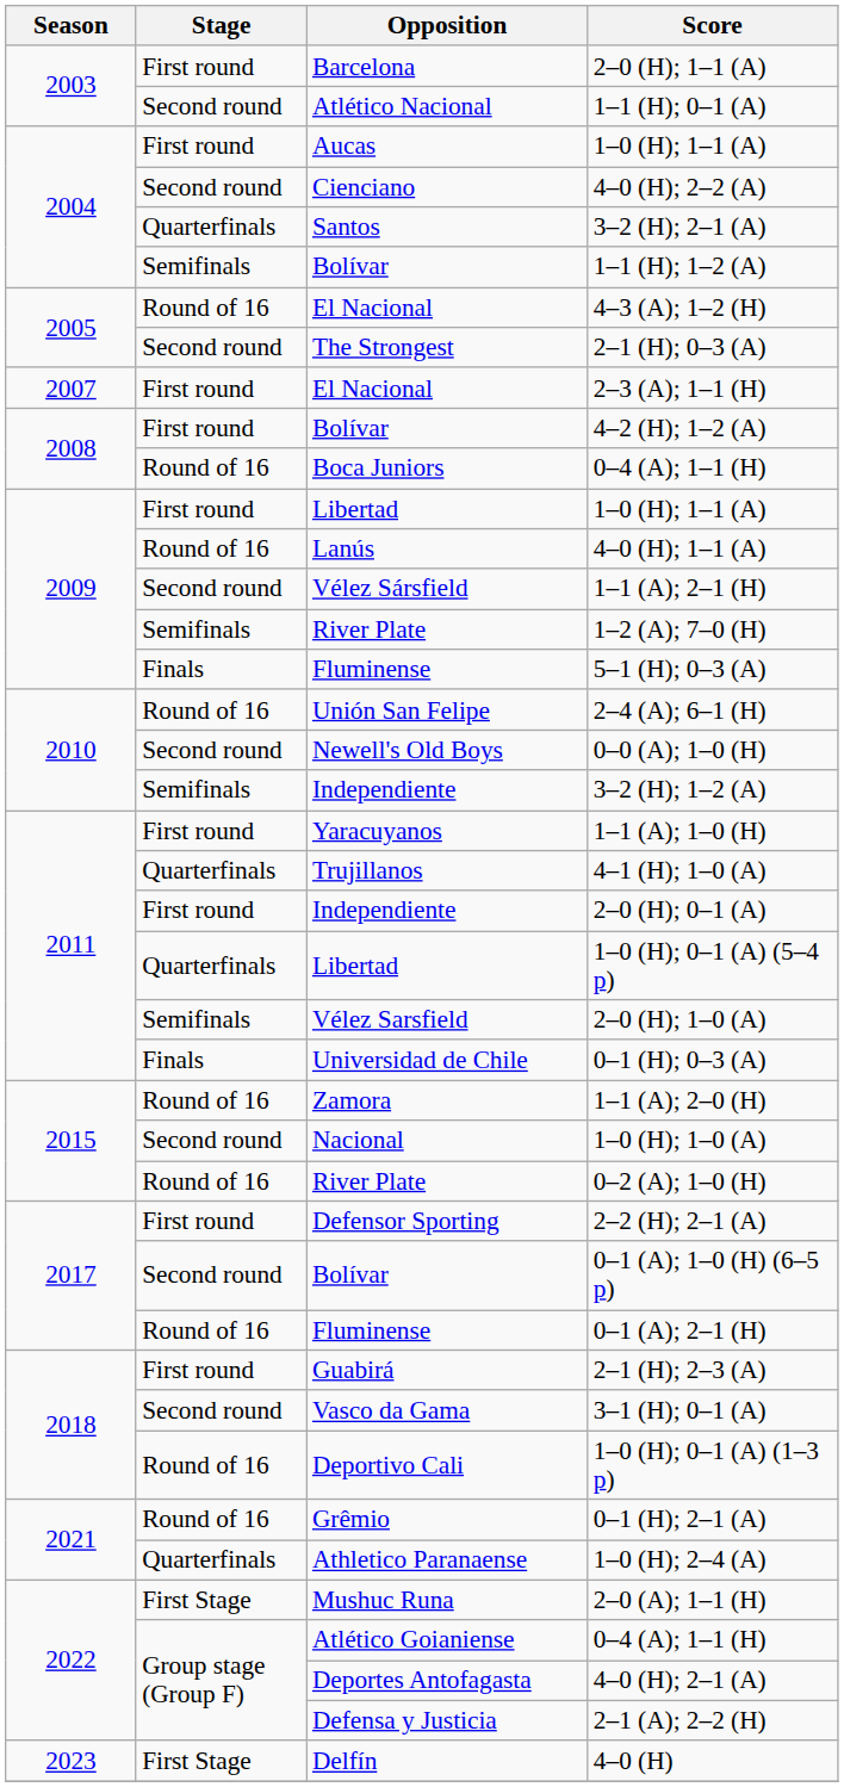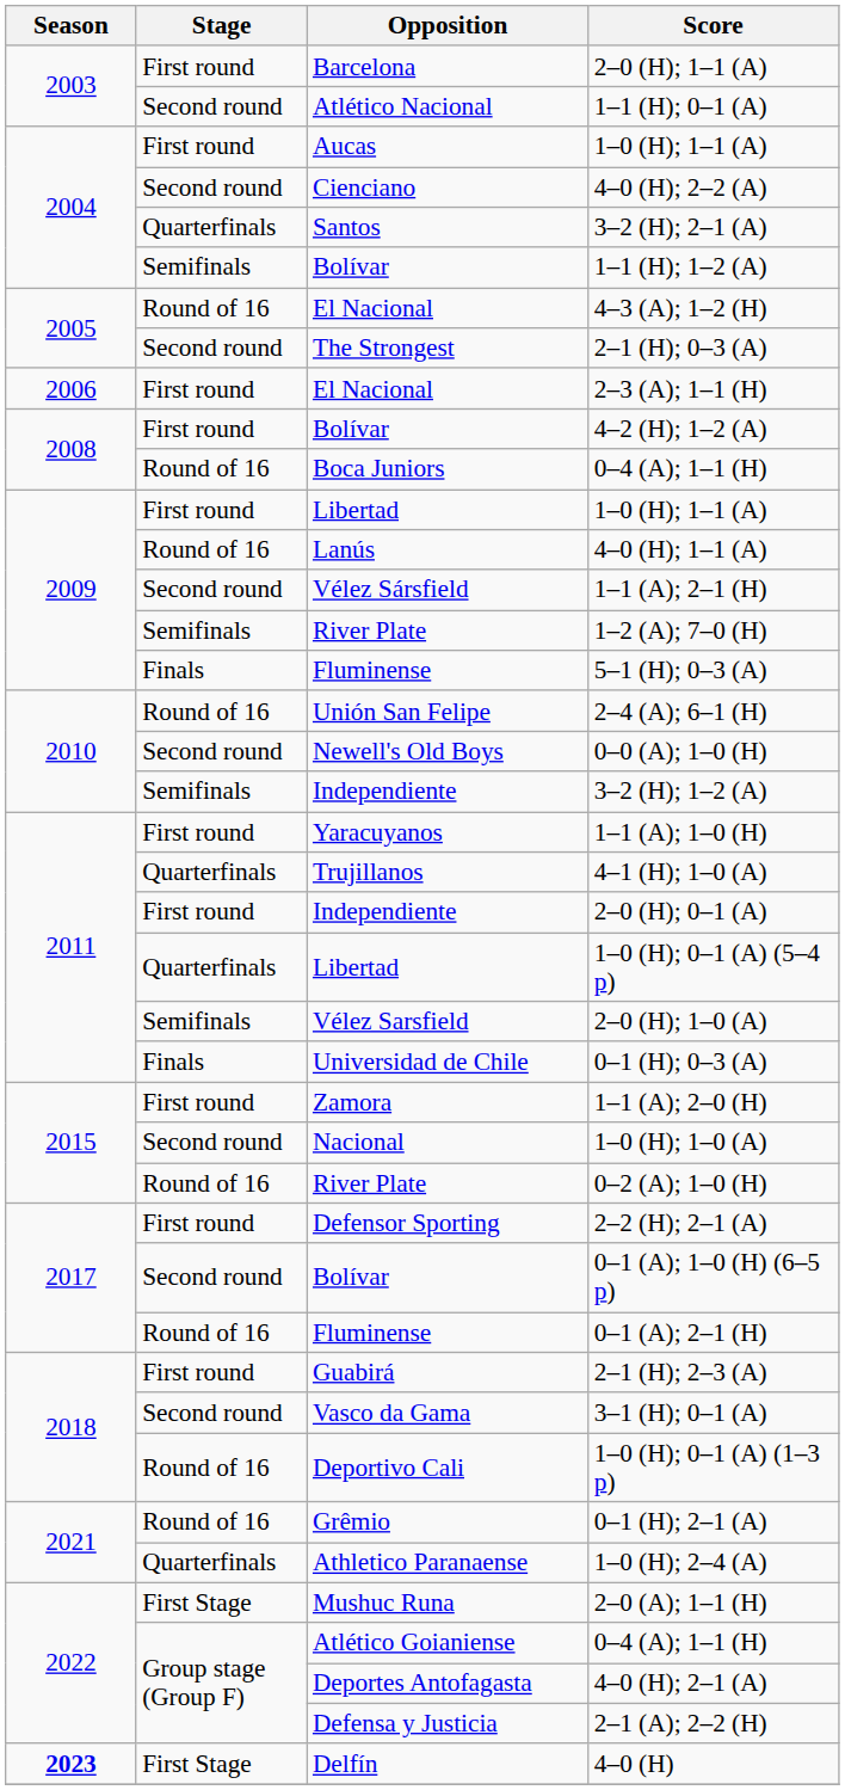2–3 (A); 1–1 (H) | Season: 2007 -> 2006
1–1 (A); 2–0 (H) | Stage: Round of 16 -> First round
4–0 (H) | Season: normal -> bold
